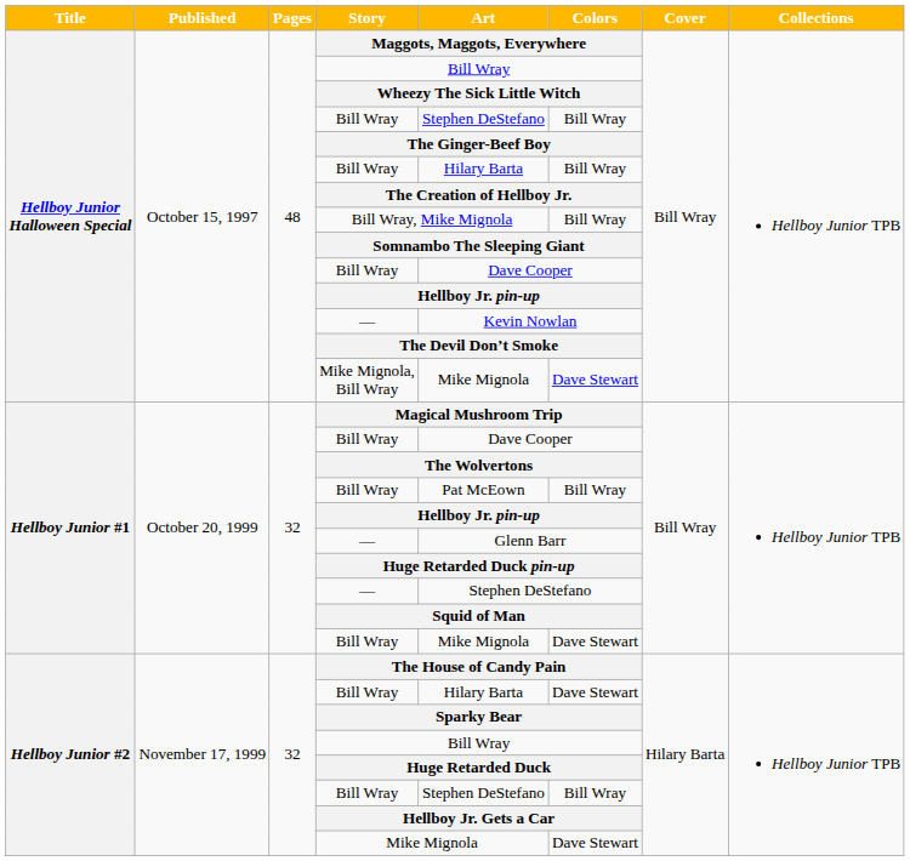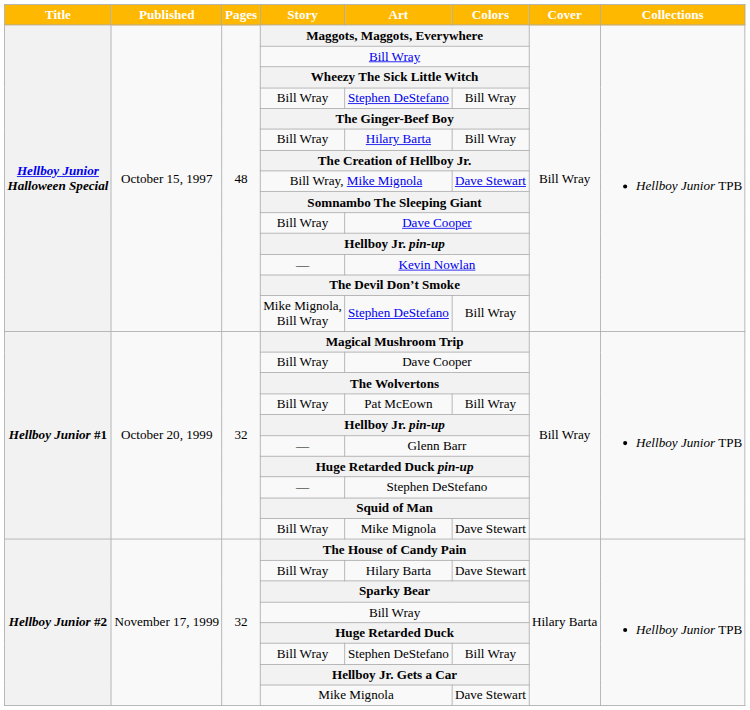Bill Wray, Mike Mignola | Colors: Bill Wray -> Dave Stewart
Mike Mignola, Bill Wray | Art: Mike Mignola -> Stephen DeStefano
Mike Mignola, Bill Wray | Colors: Dave Stewart -> Bill Wray
